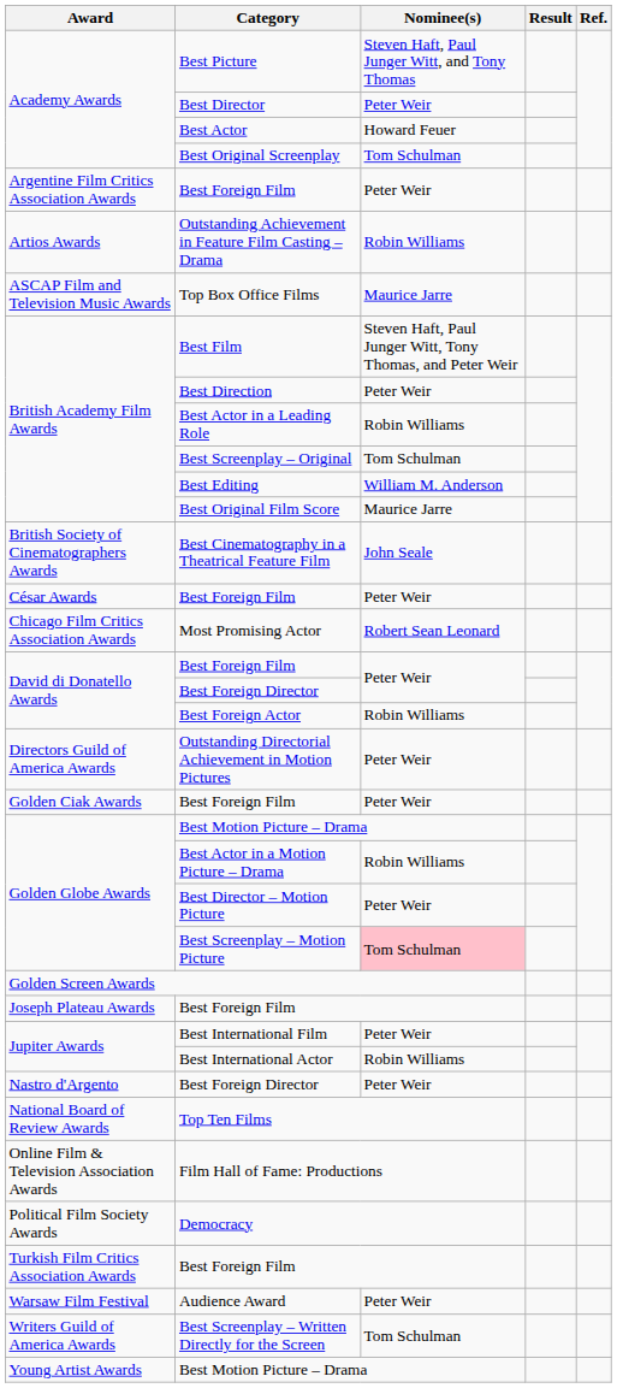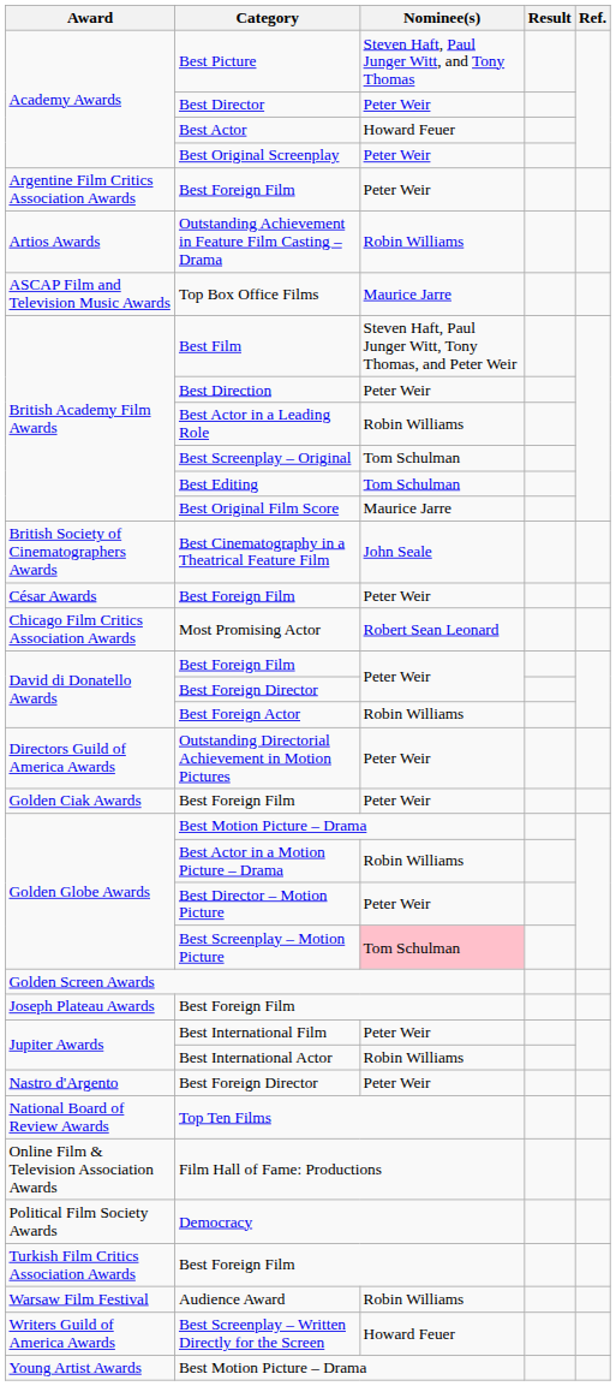Best Original Screenplay | Nominee(s): Tom Schulman -> Peter Weir
Best Editing | Nominee(s): William M. Anderson -> Tom Schulman
Audience Award | Nominee(s): Peter Weir -> Robin Williams
Best Screenplay – Written Directly for the Screen | Nominee(s): Tom Schulman -> Howard Feuer
